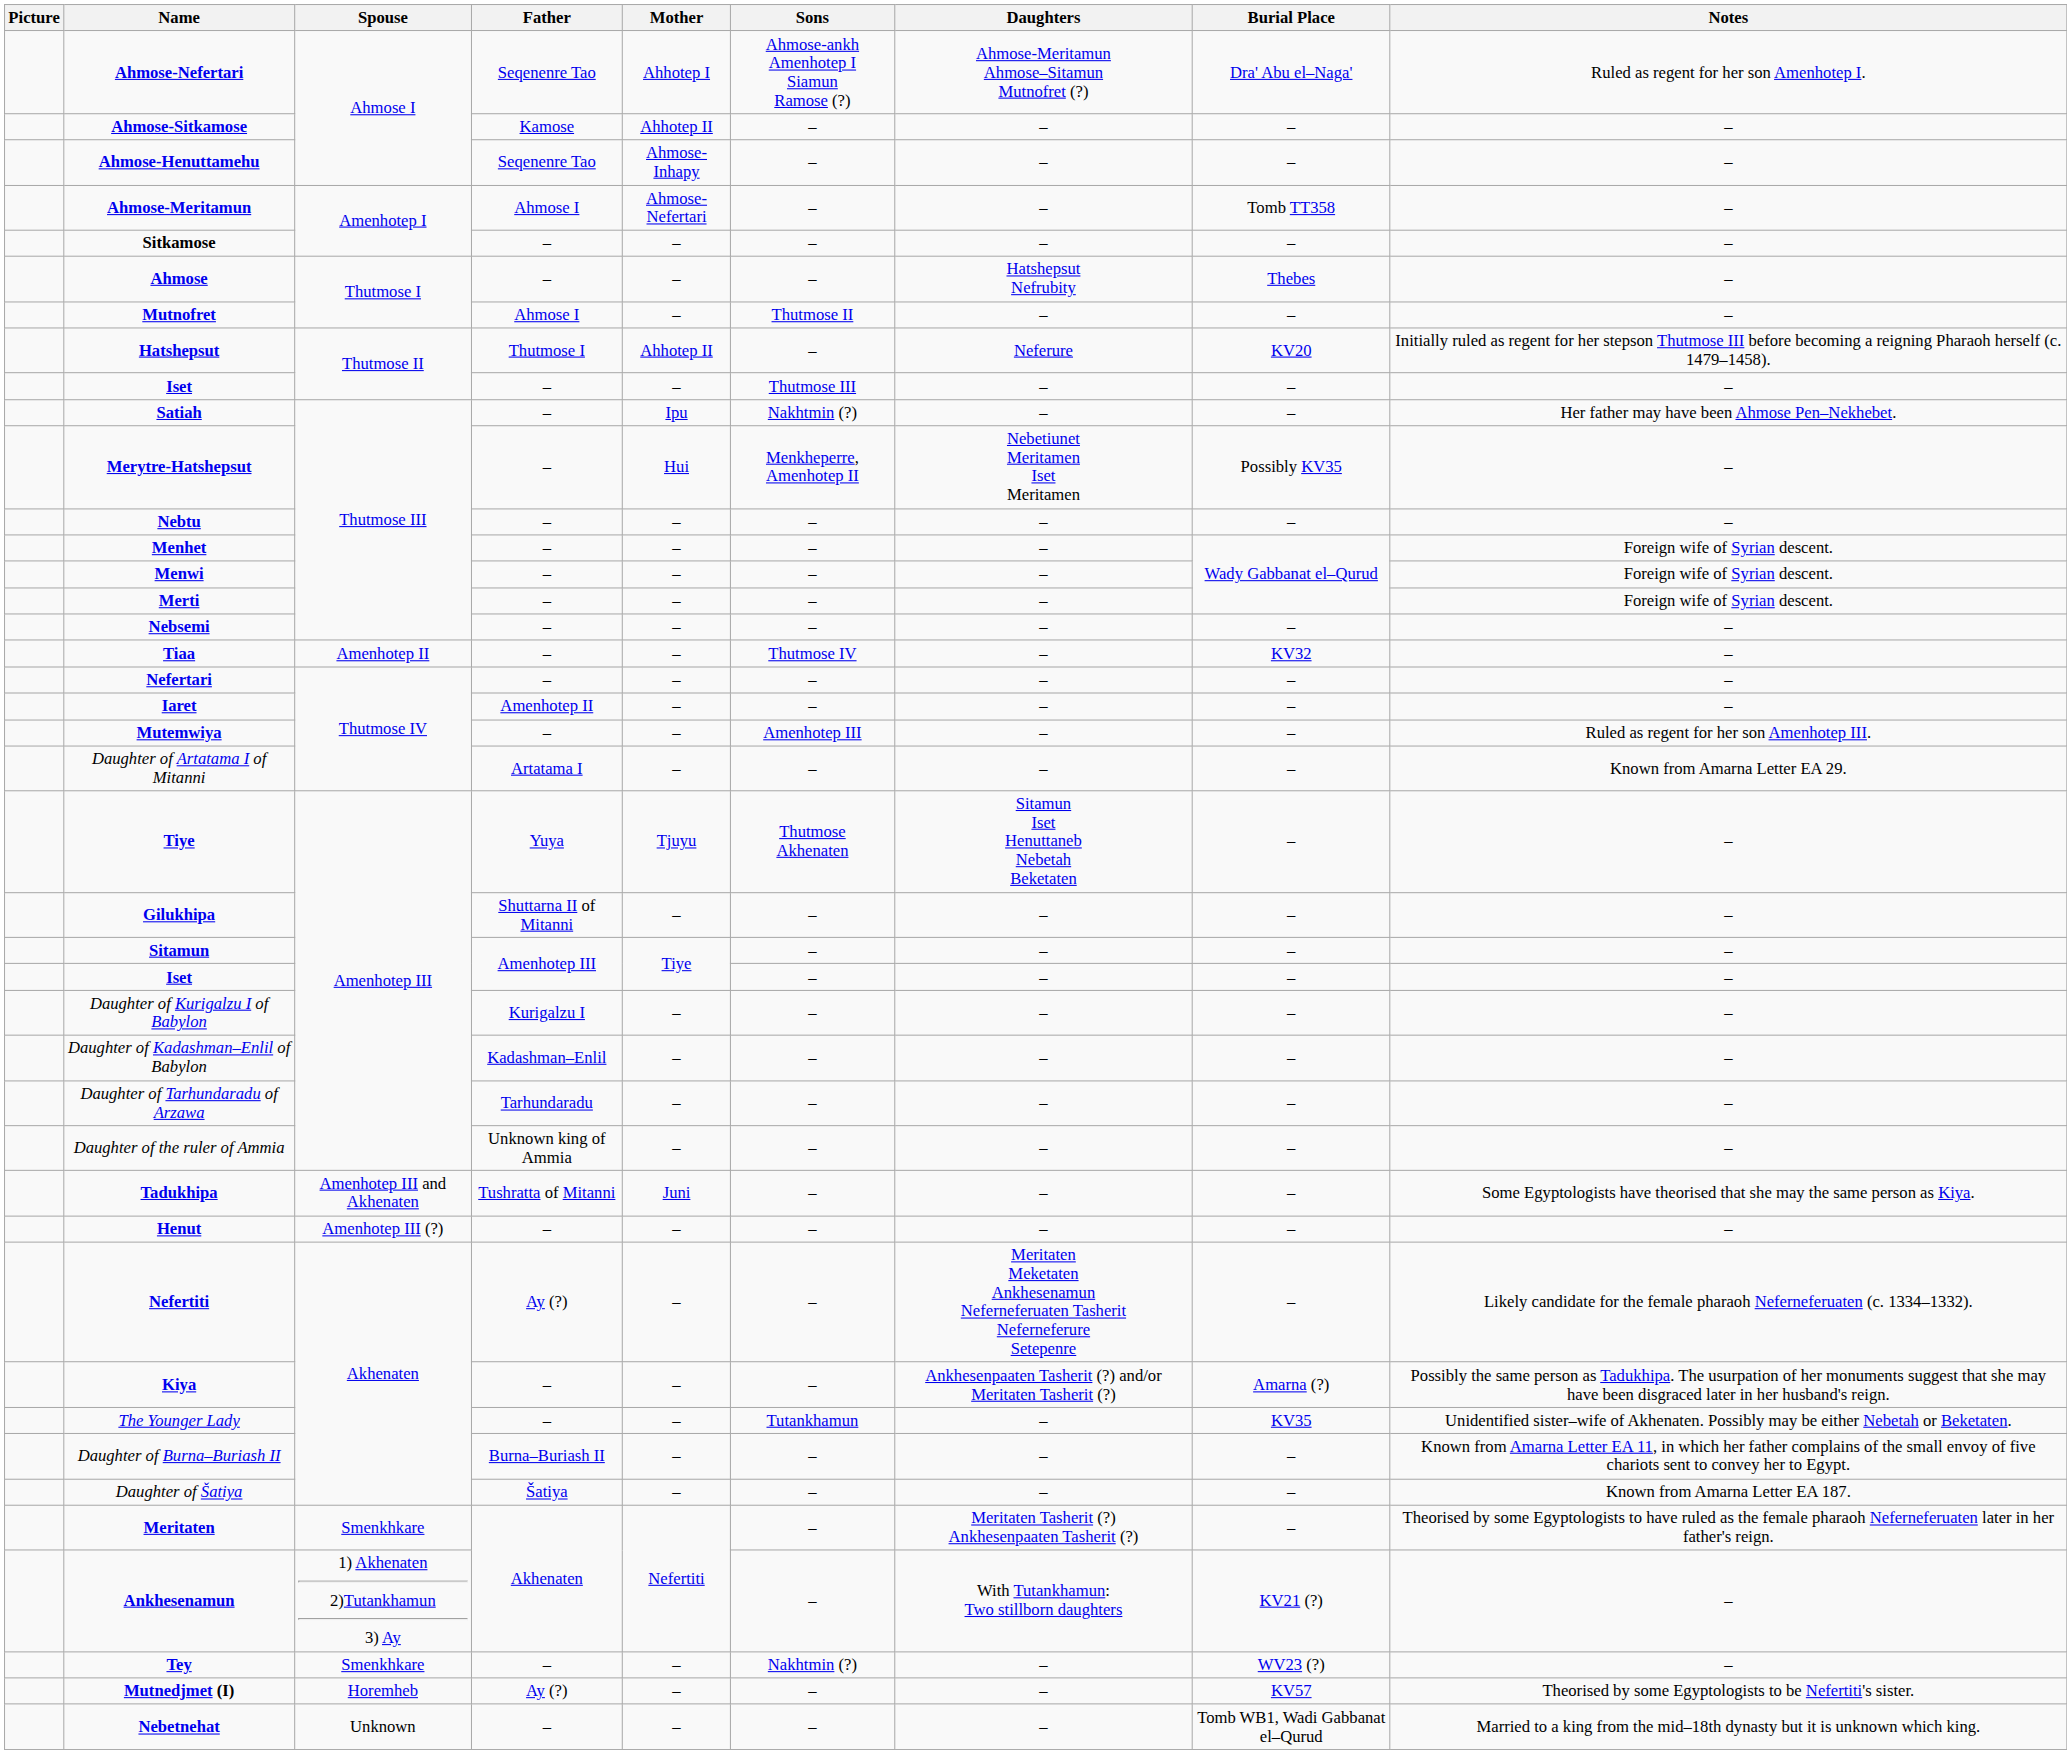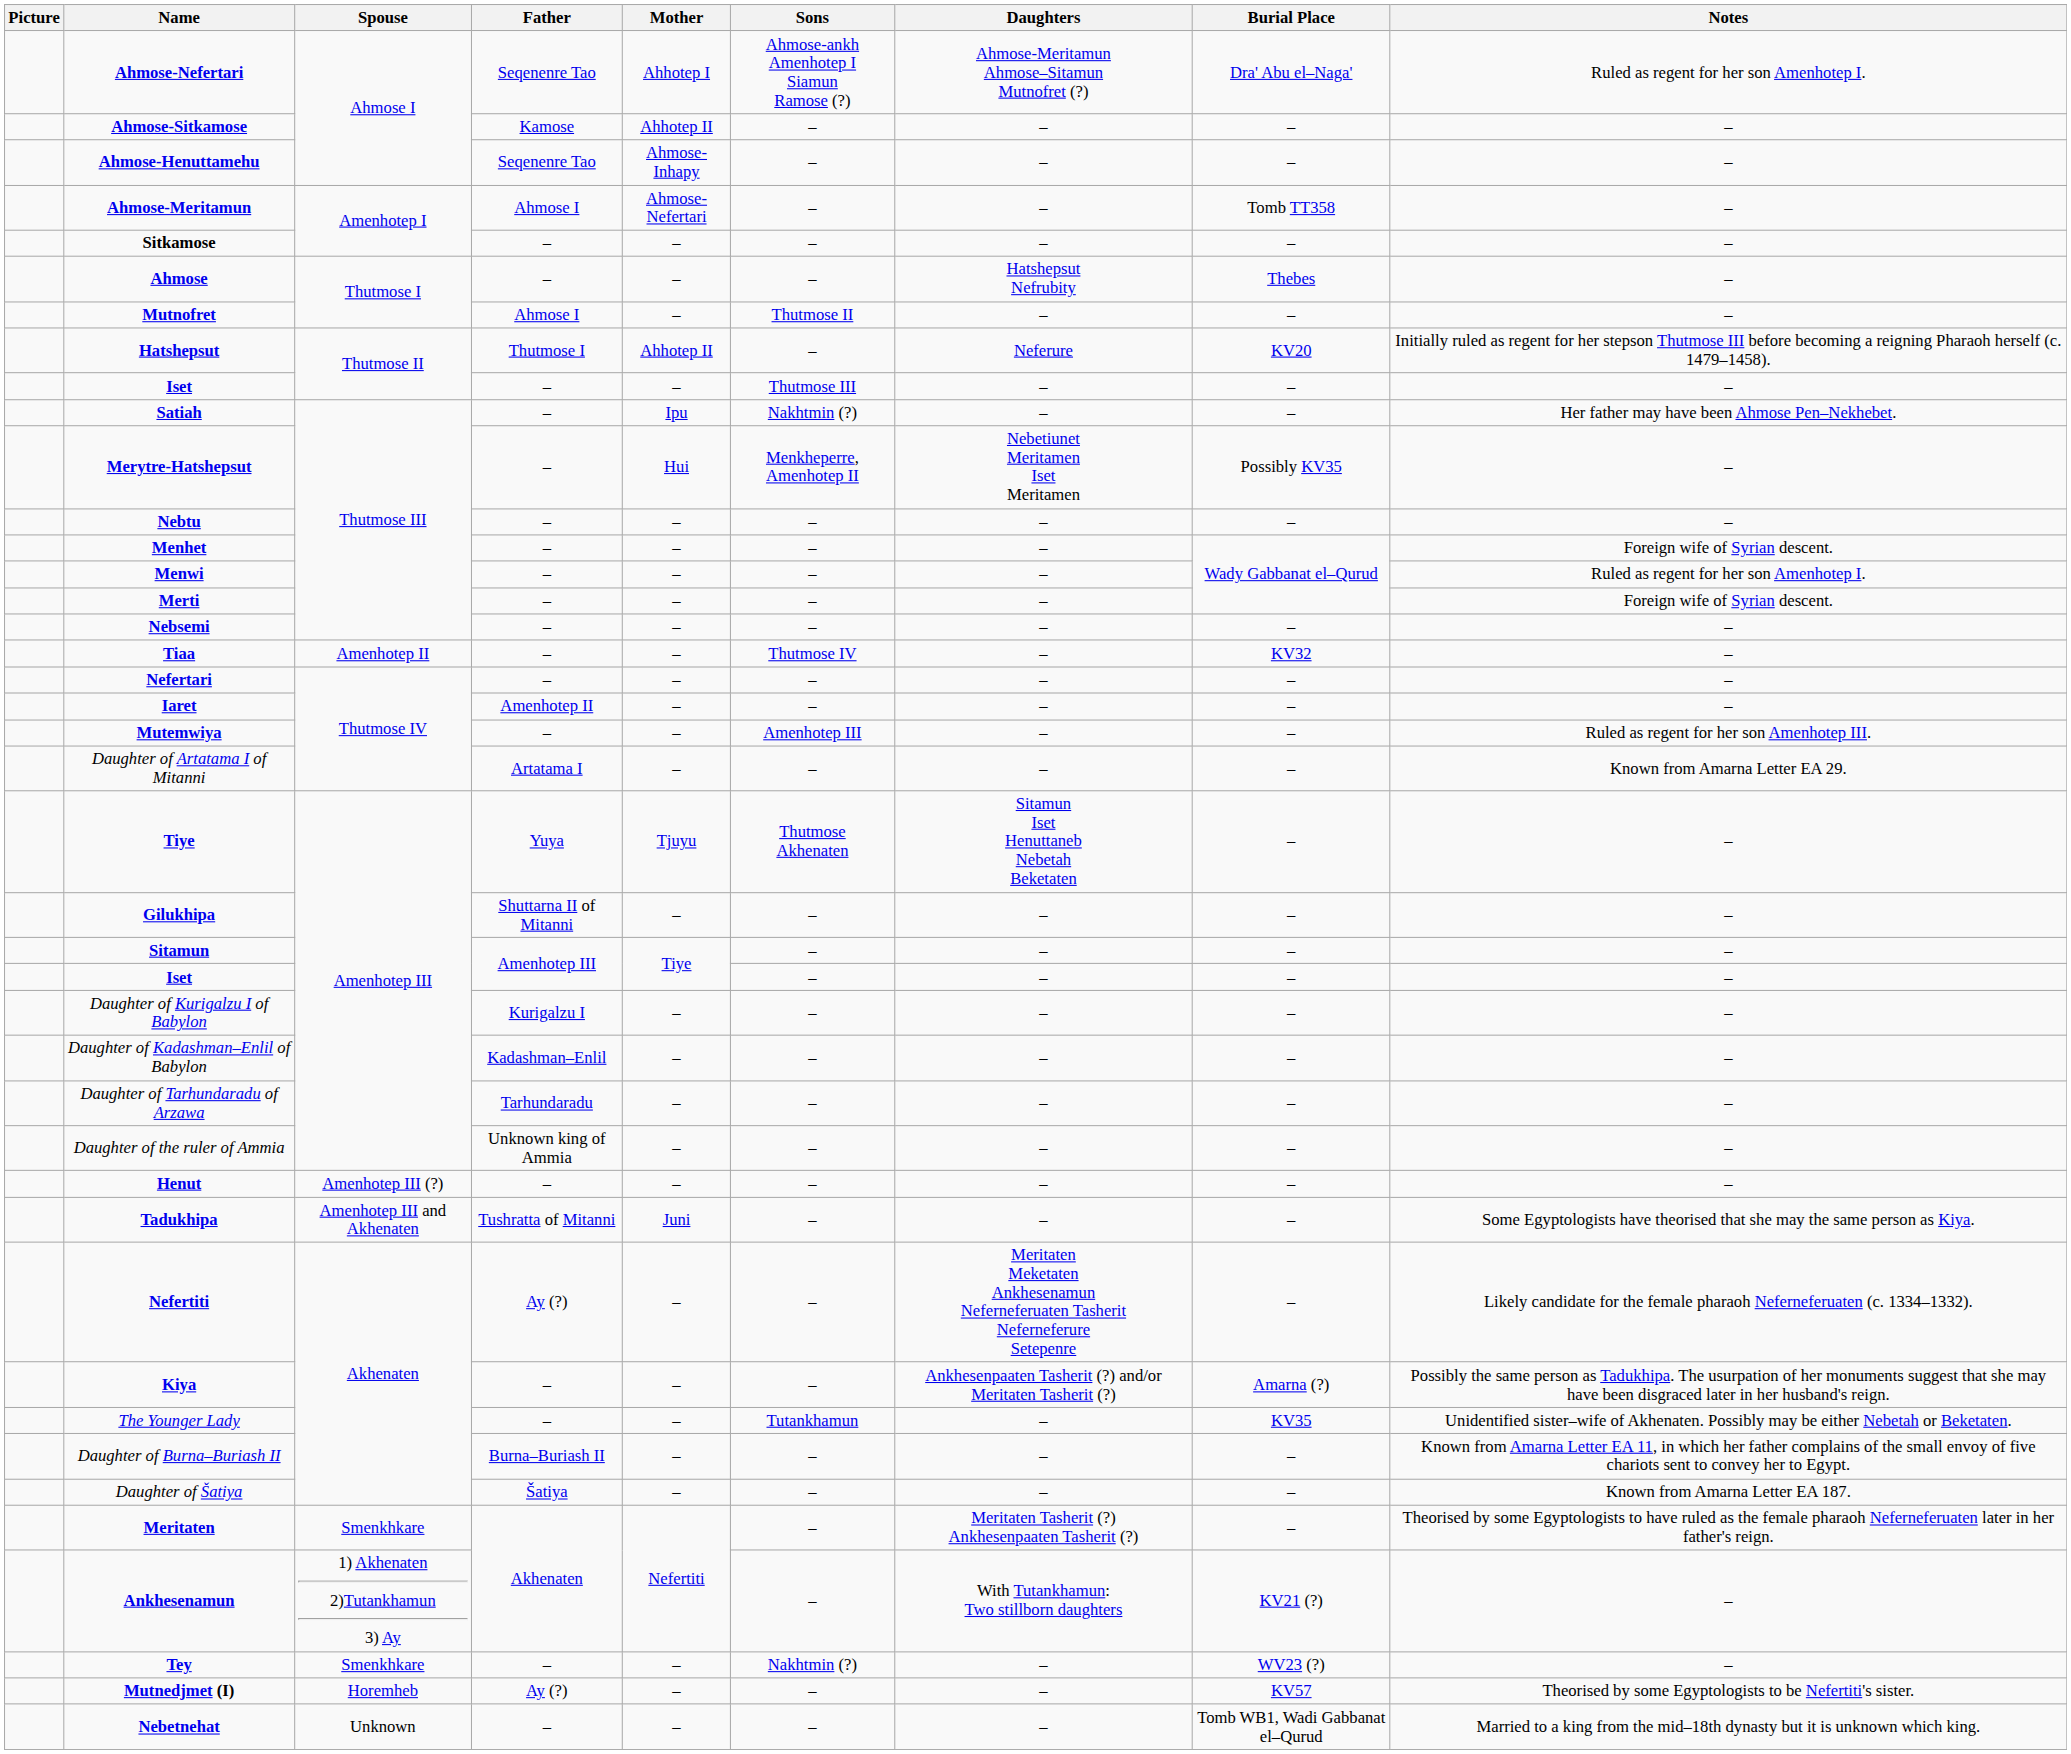Menwi | Notes: Foreign wife of Syrian descent. -> Ruled as regent for her son Amenhotep I.
rows swapped: Henut <-> Tadukhipa
